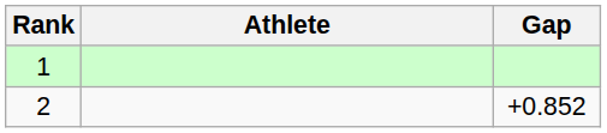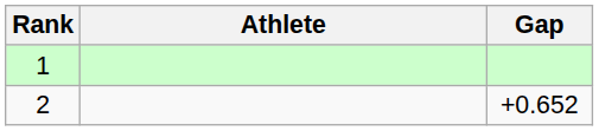2 | Gap: +0.852 -> +0.652
